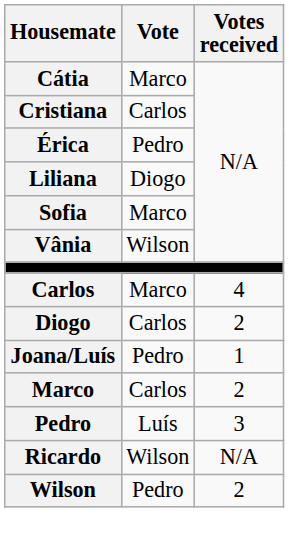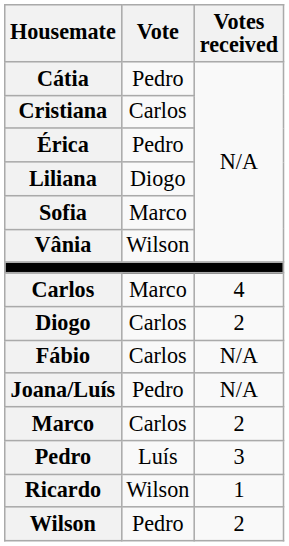Cátia | Vote: Marco -> Pedro
+ row: Fábio | Carlos | N/A
Joana/Luís | Votes received: 1 -> N/A
Ricardo | Votes received: N/A -> 1
